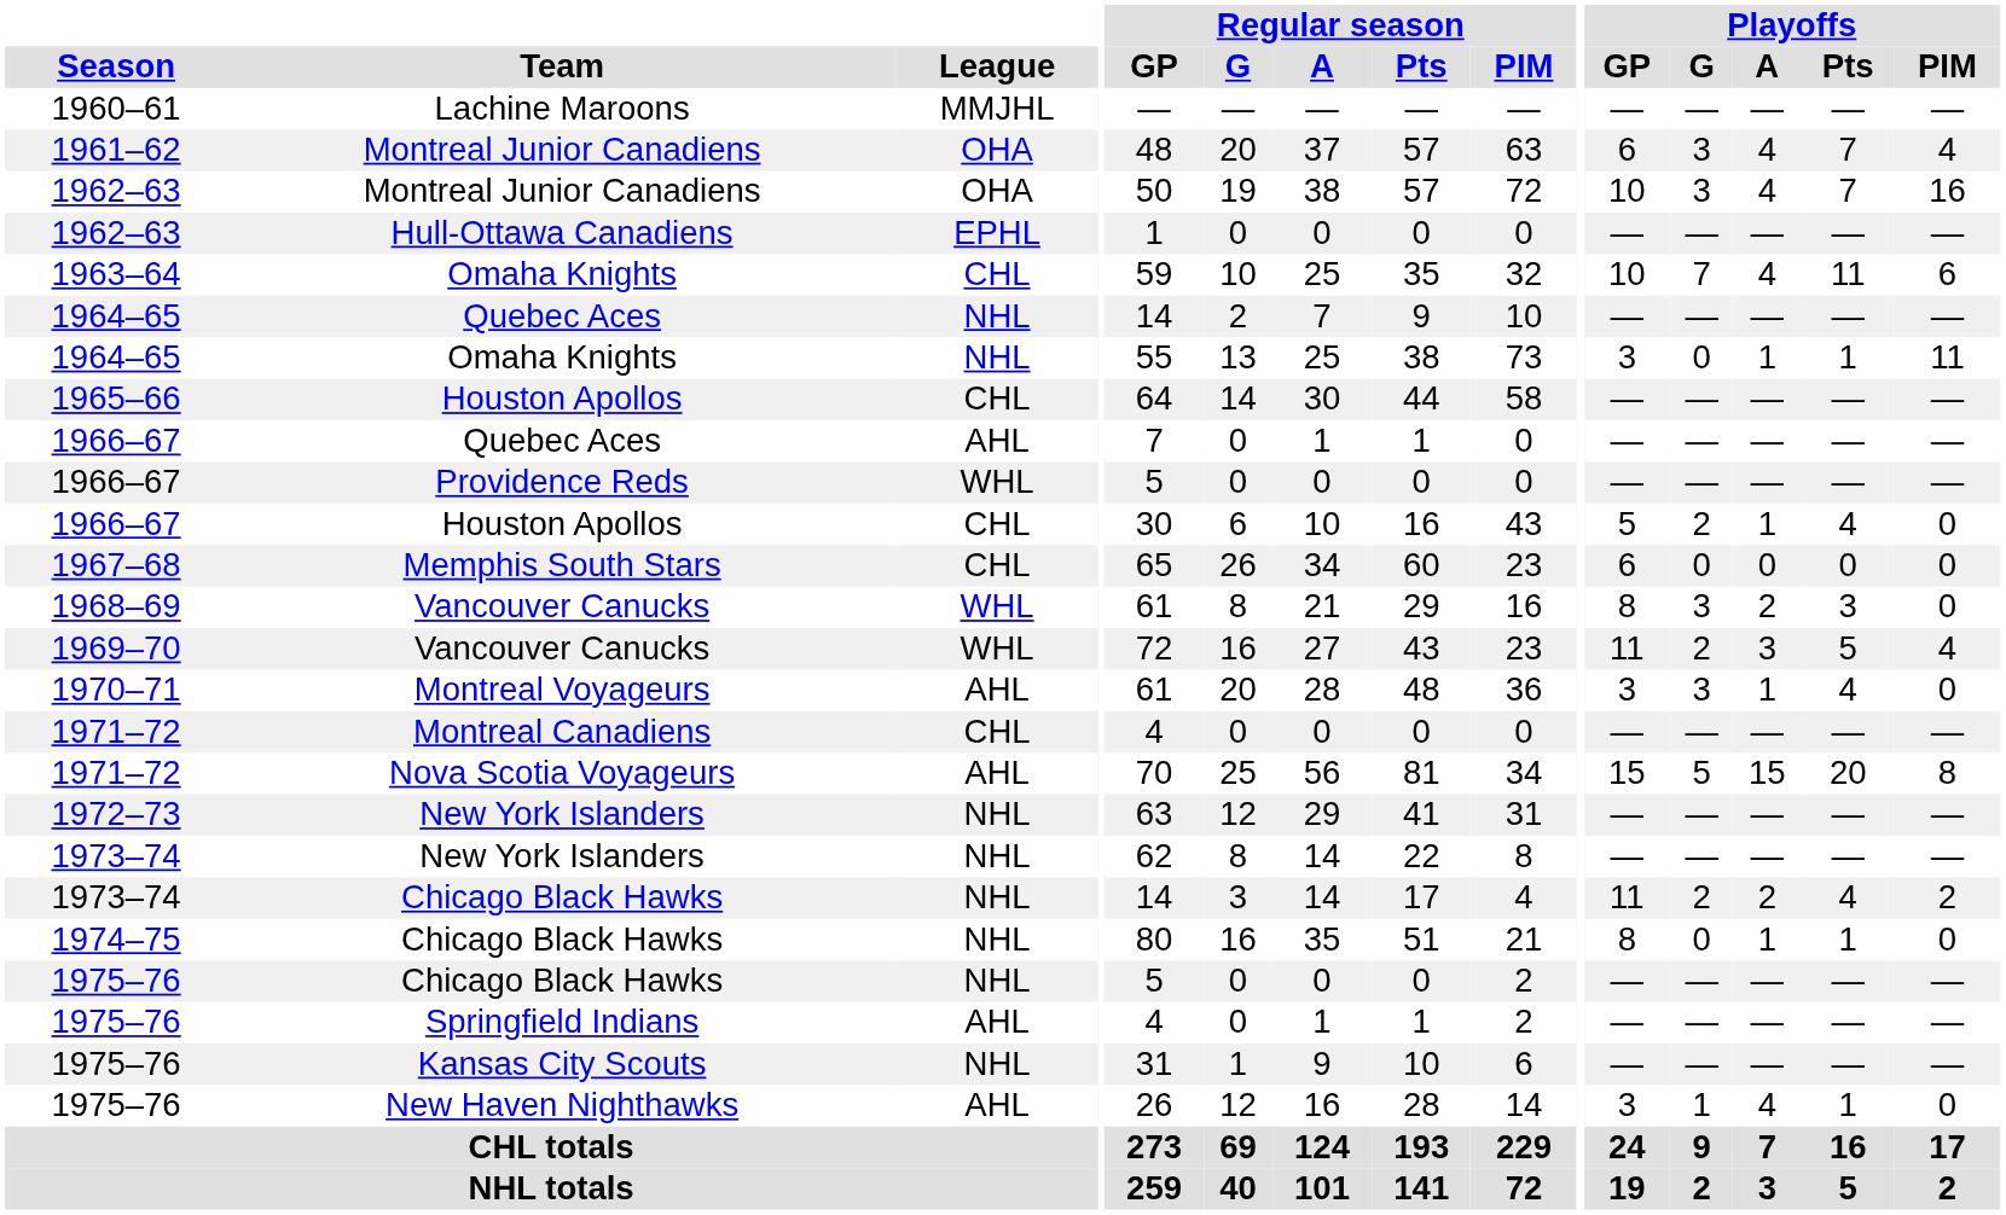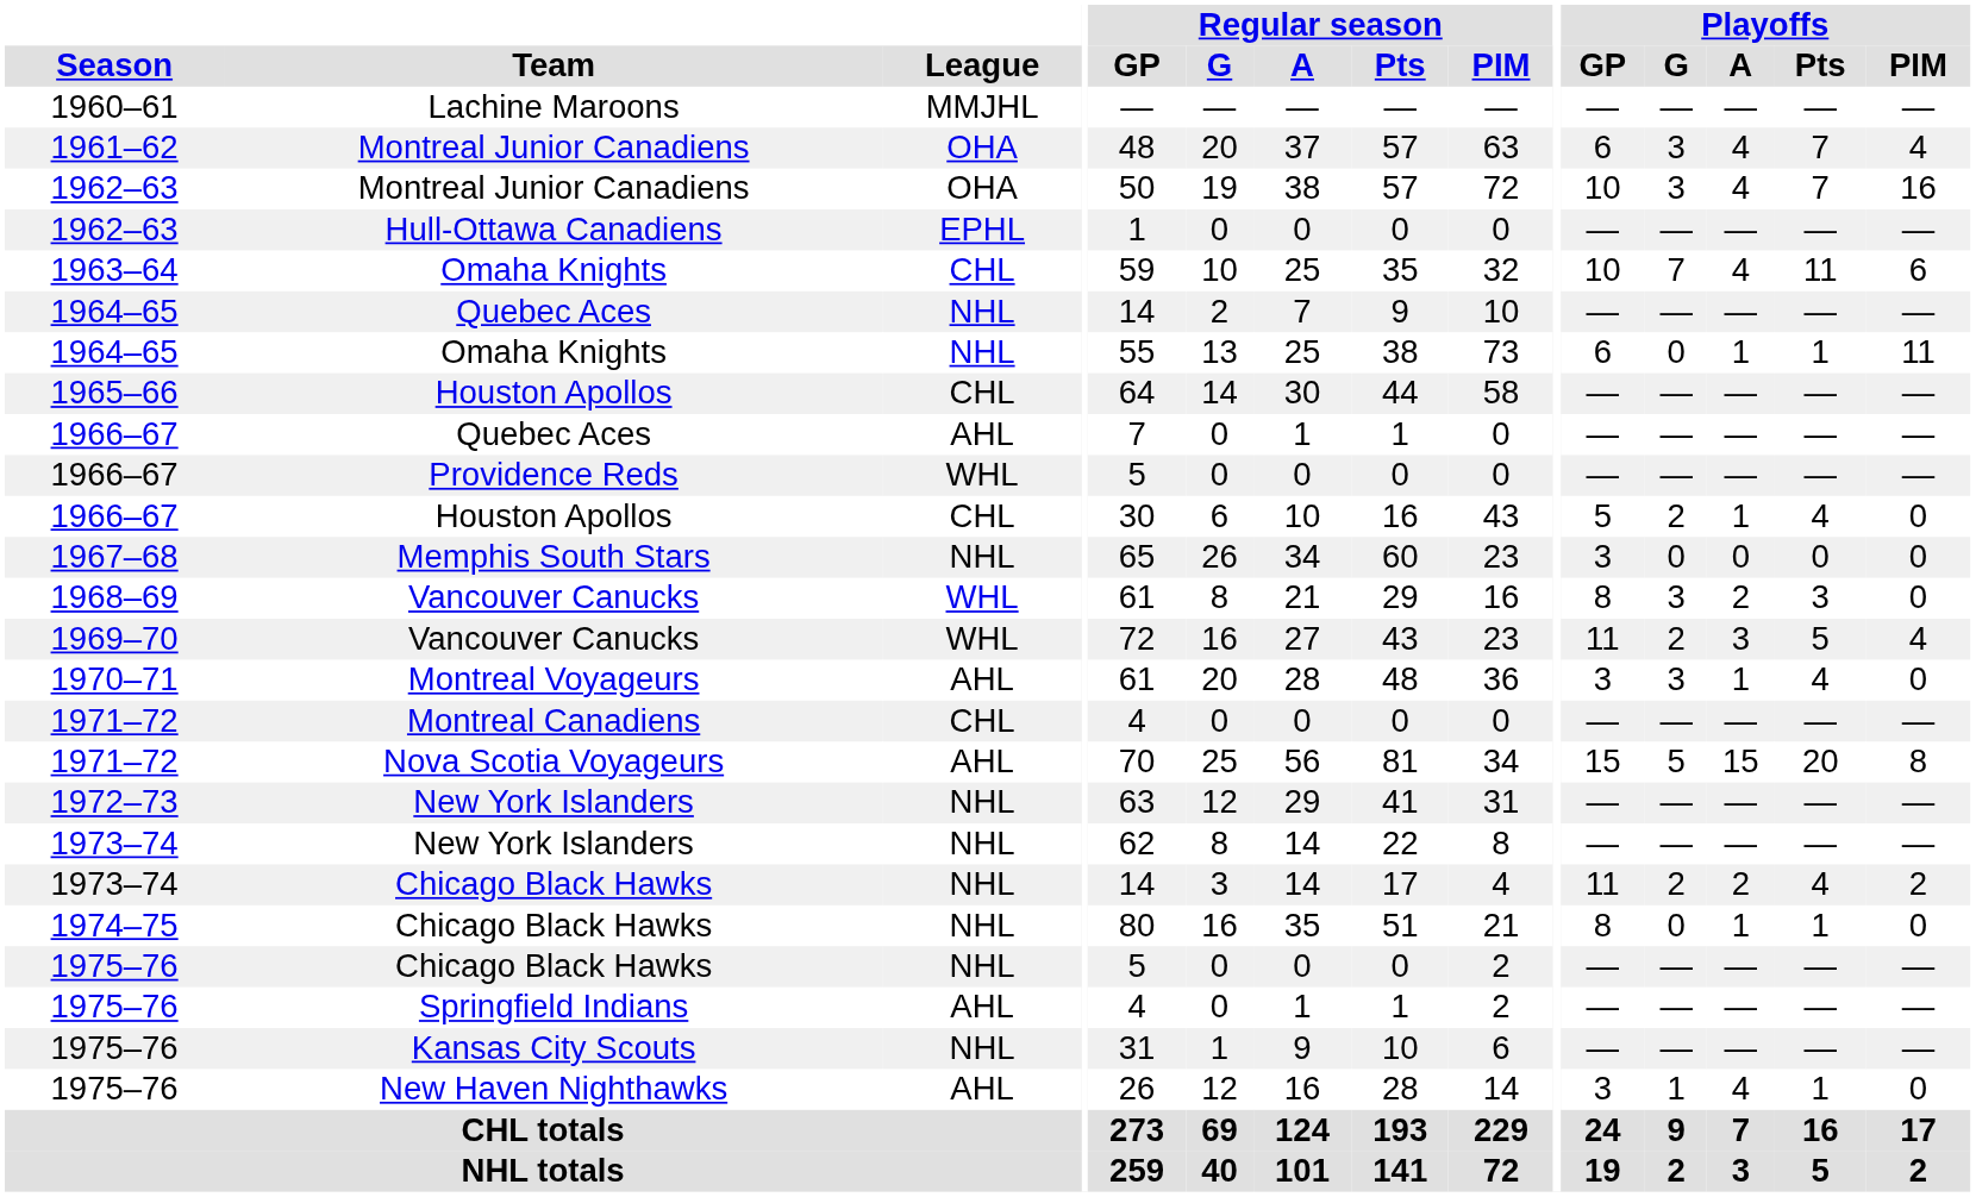1964–65 / Omaha Knights | Playoffs / GP: 3 -> 6
Memphis South Stars | League: CHL -> NHL
Memphis South Stars | Playoffs / GP: 6 -> 3
